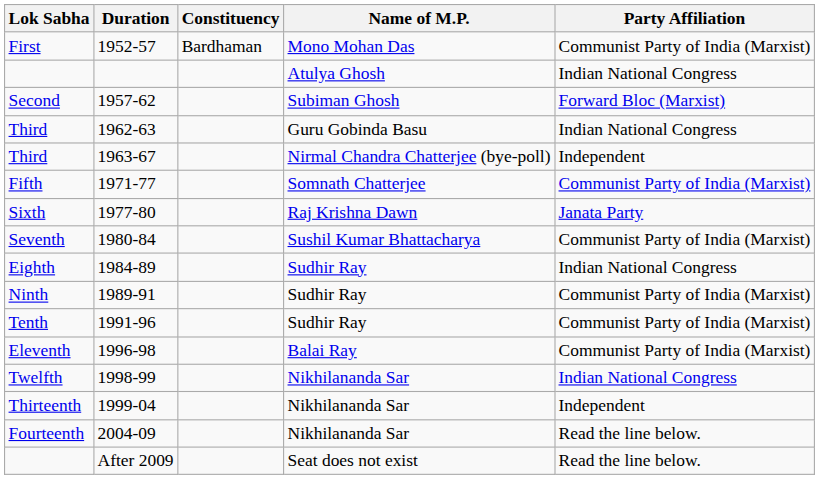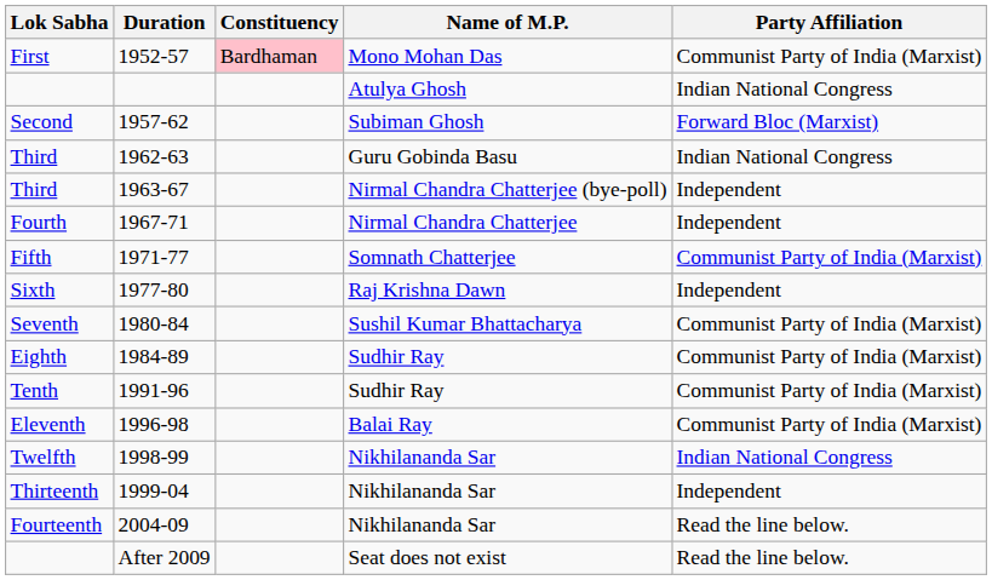1952-57 | Constituency: no background -> pink background
+ row: Fourth | 1967-71 | Nirmal Chandra Chatterjee | Independent
1977-80 | Party Affiliation: Janata Party -> Independent
1984-89 | Party Affiliation: Indian National Congress -> Communist Party of India (Marxist)
- row: Ninth | 1989-91 | Sudhir Ray | Communist Party of India (Marxist)
